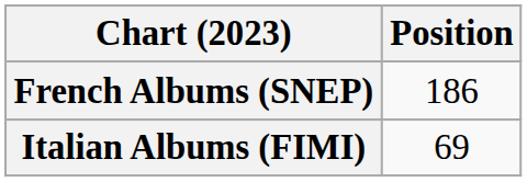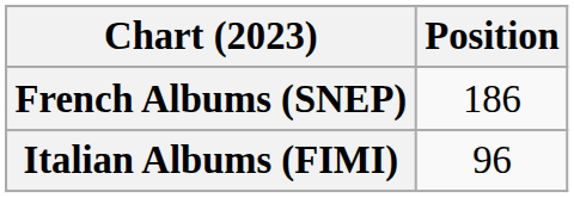Italian Albums (FIMI) | Position: 69 -> 96
